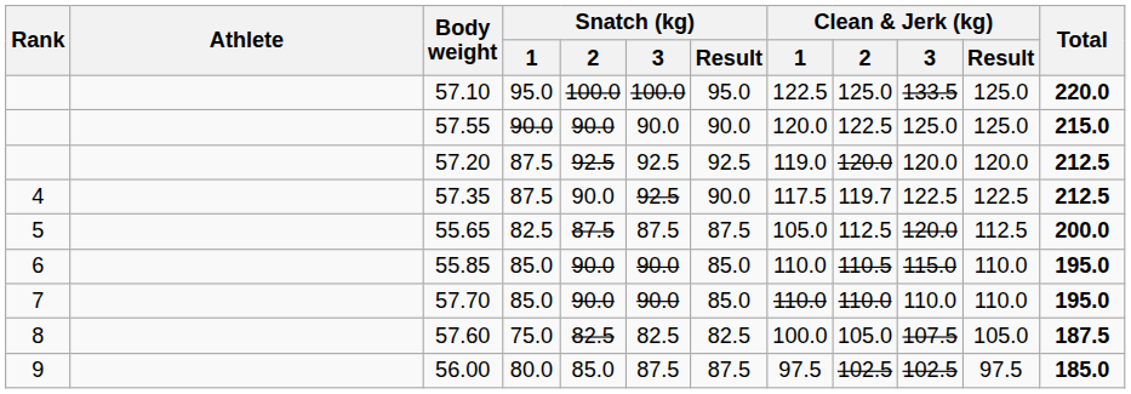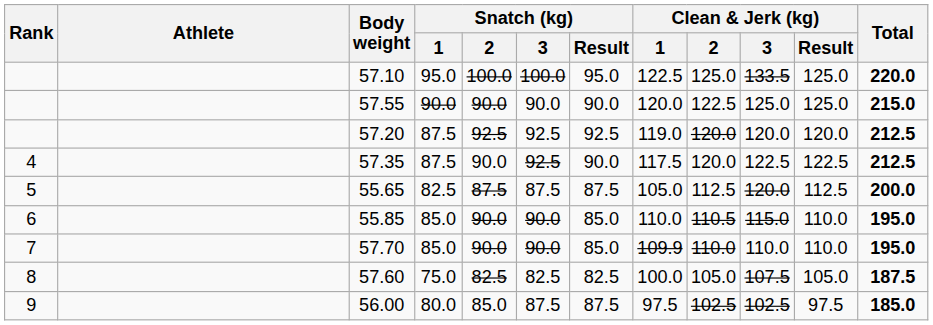57.35 | Clean & Jerk (kg) / 2: 119.7 -> 120.0
57.70 | Clean & Jerk (kg) / 1: 110.0 -> 109.9
